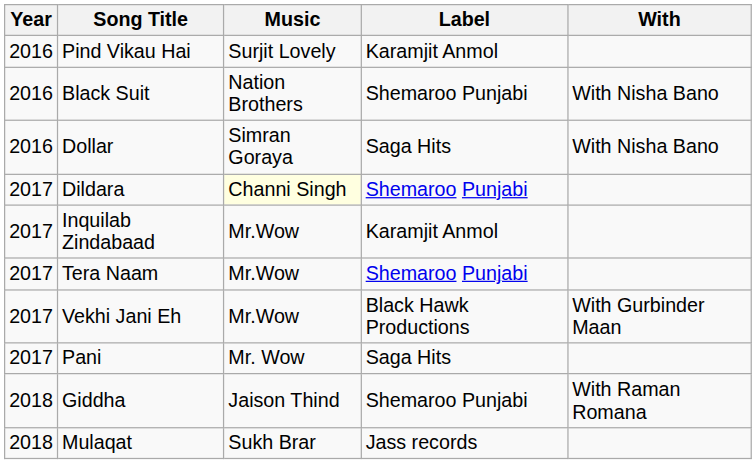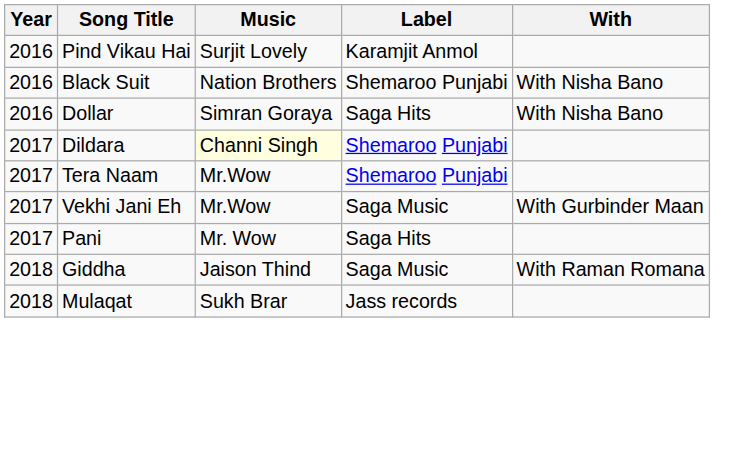- row: 2017 | Inquilab Zindabaad | Mr.Wow | Karamjit Anmol
Vekhi Jani Eh | Label: Black Hawk Productions -> Saga Music
Giddha | Label: Shemaroo Punjabi -> Saga Music
